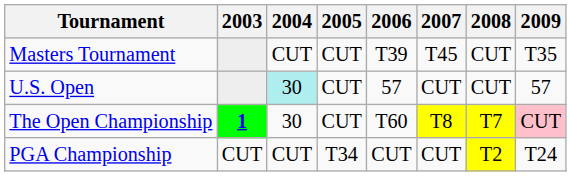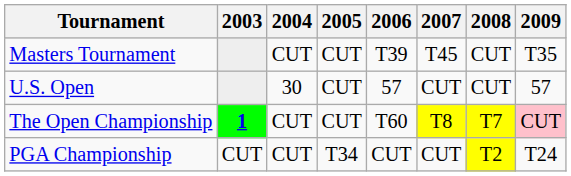U.S. Open | 2004: paleturquoise background -> no background
The Open Championship | 2004: 30 -> CUT
